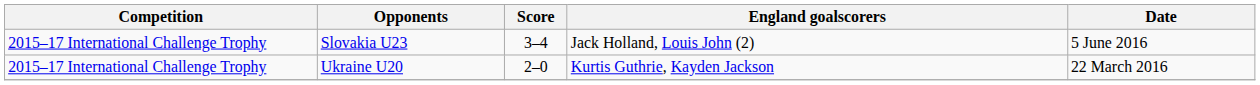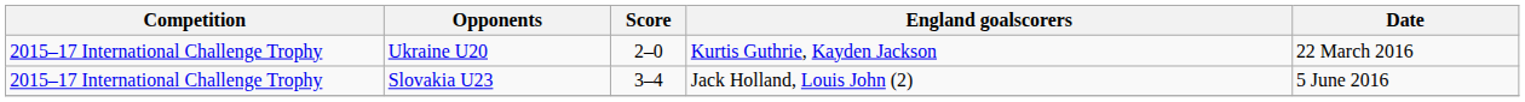rows swapped: Slovakia U23 <-> Ukraine U20
